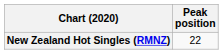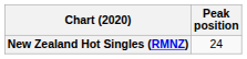New Zealand Hot Singles (RMNZ) | Peak position: 22 -> 24
